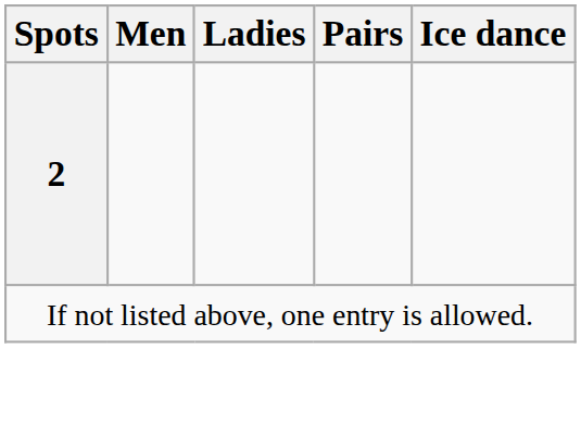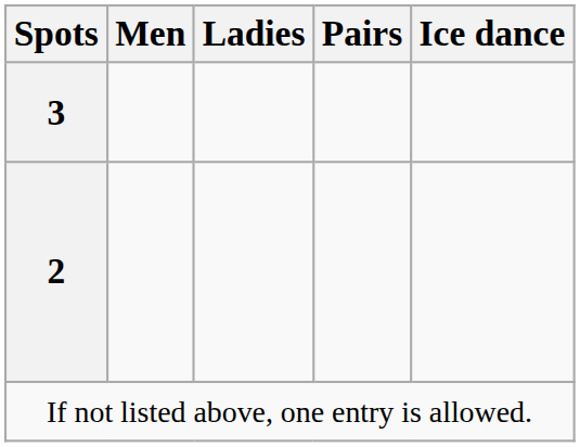+ row: 3
